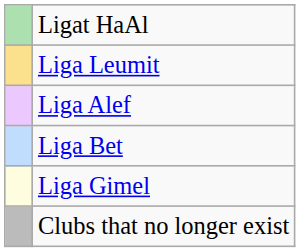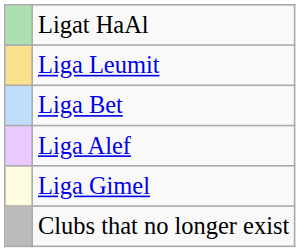rows swapped: Liga Alef <-> Liga Bet
